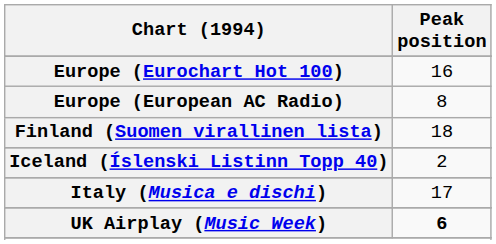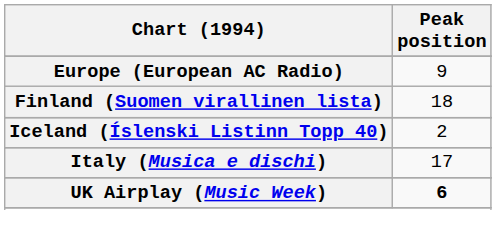- row: Europe (Eurochart Hot 100) | 16
Europe (European AC Radio) | Peak position: 8 -> 9
